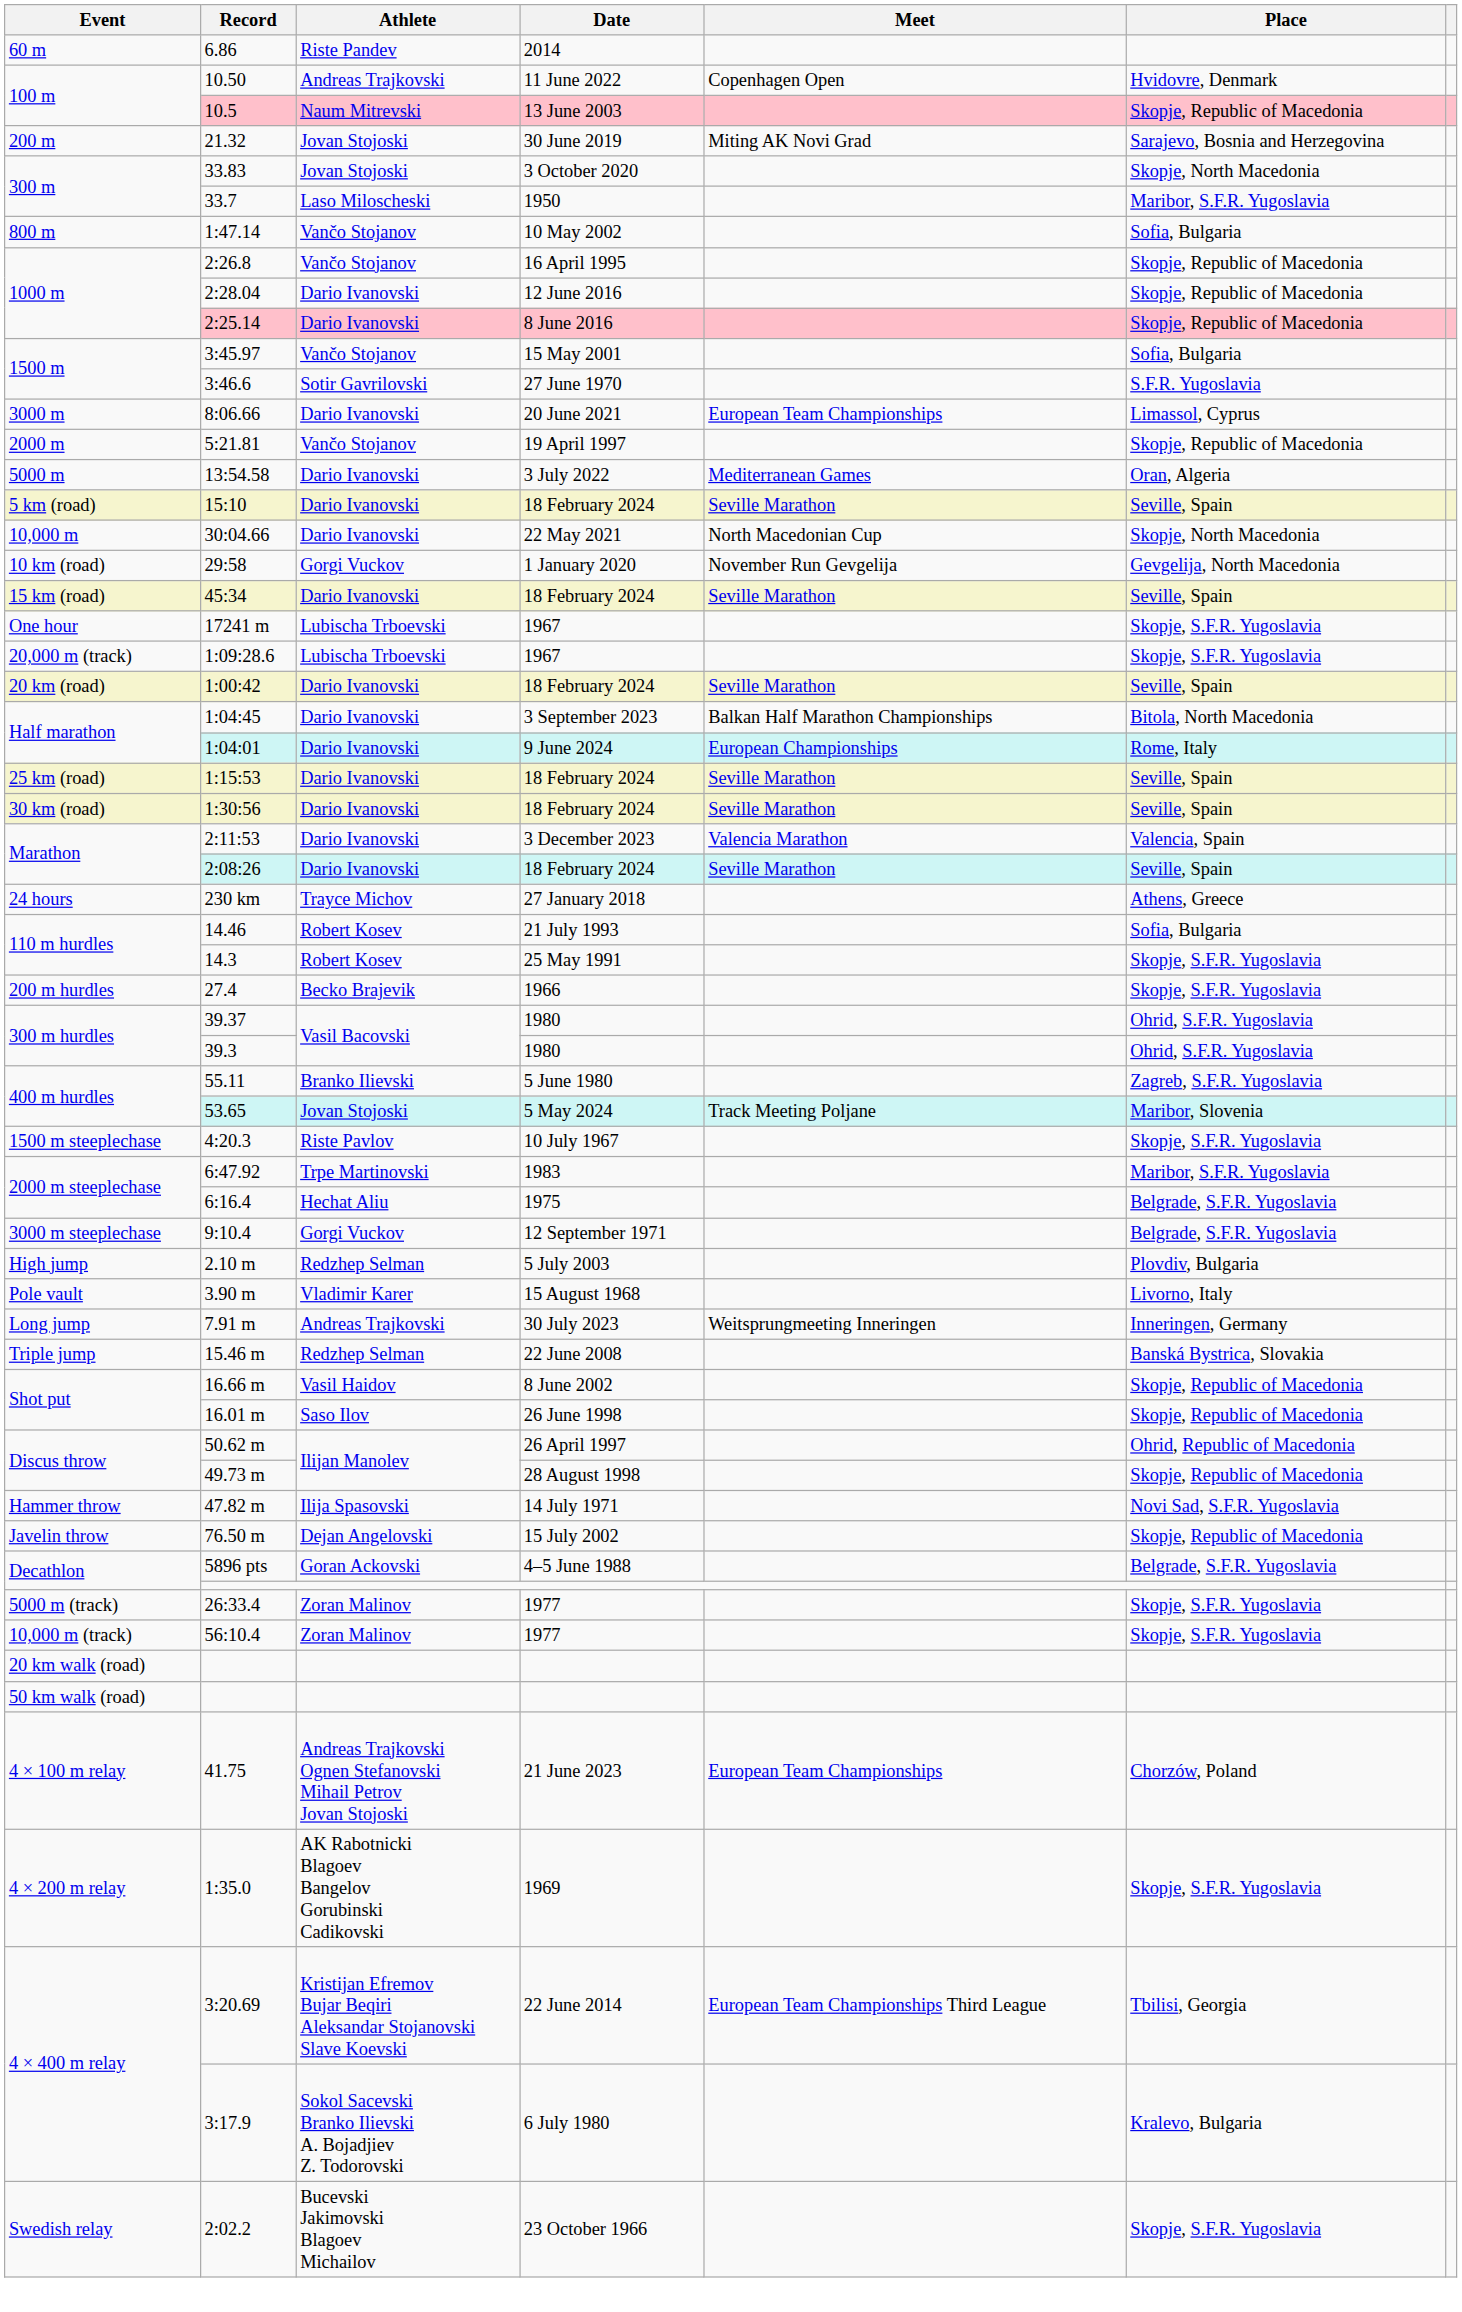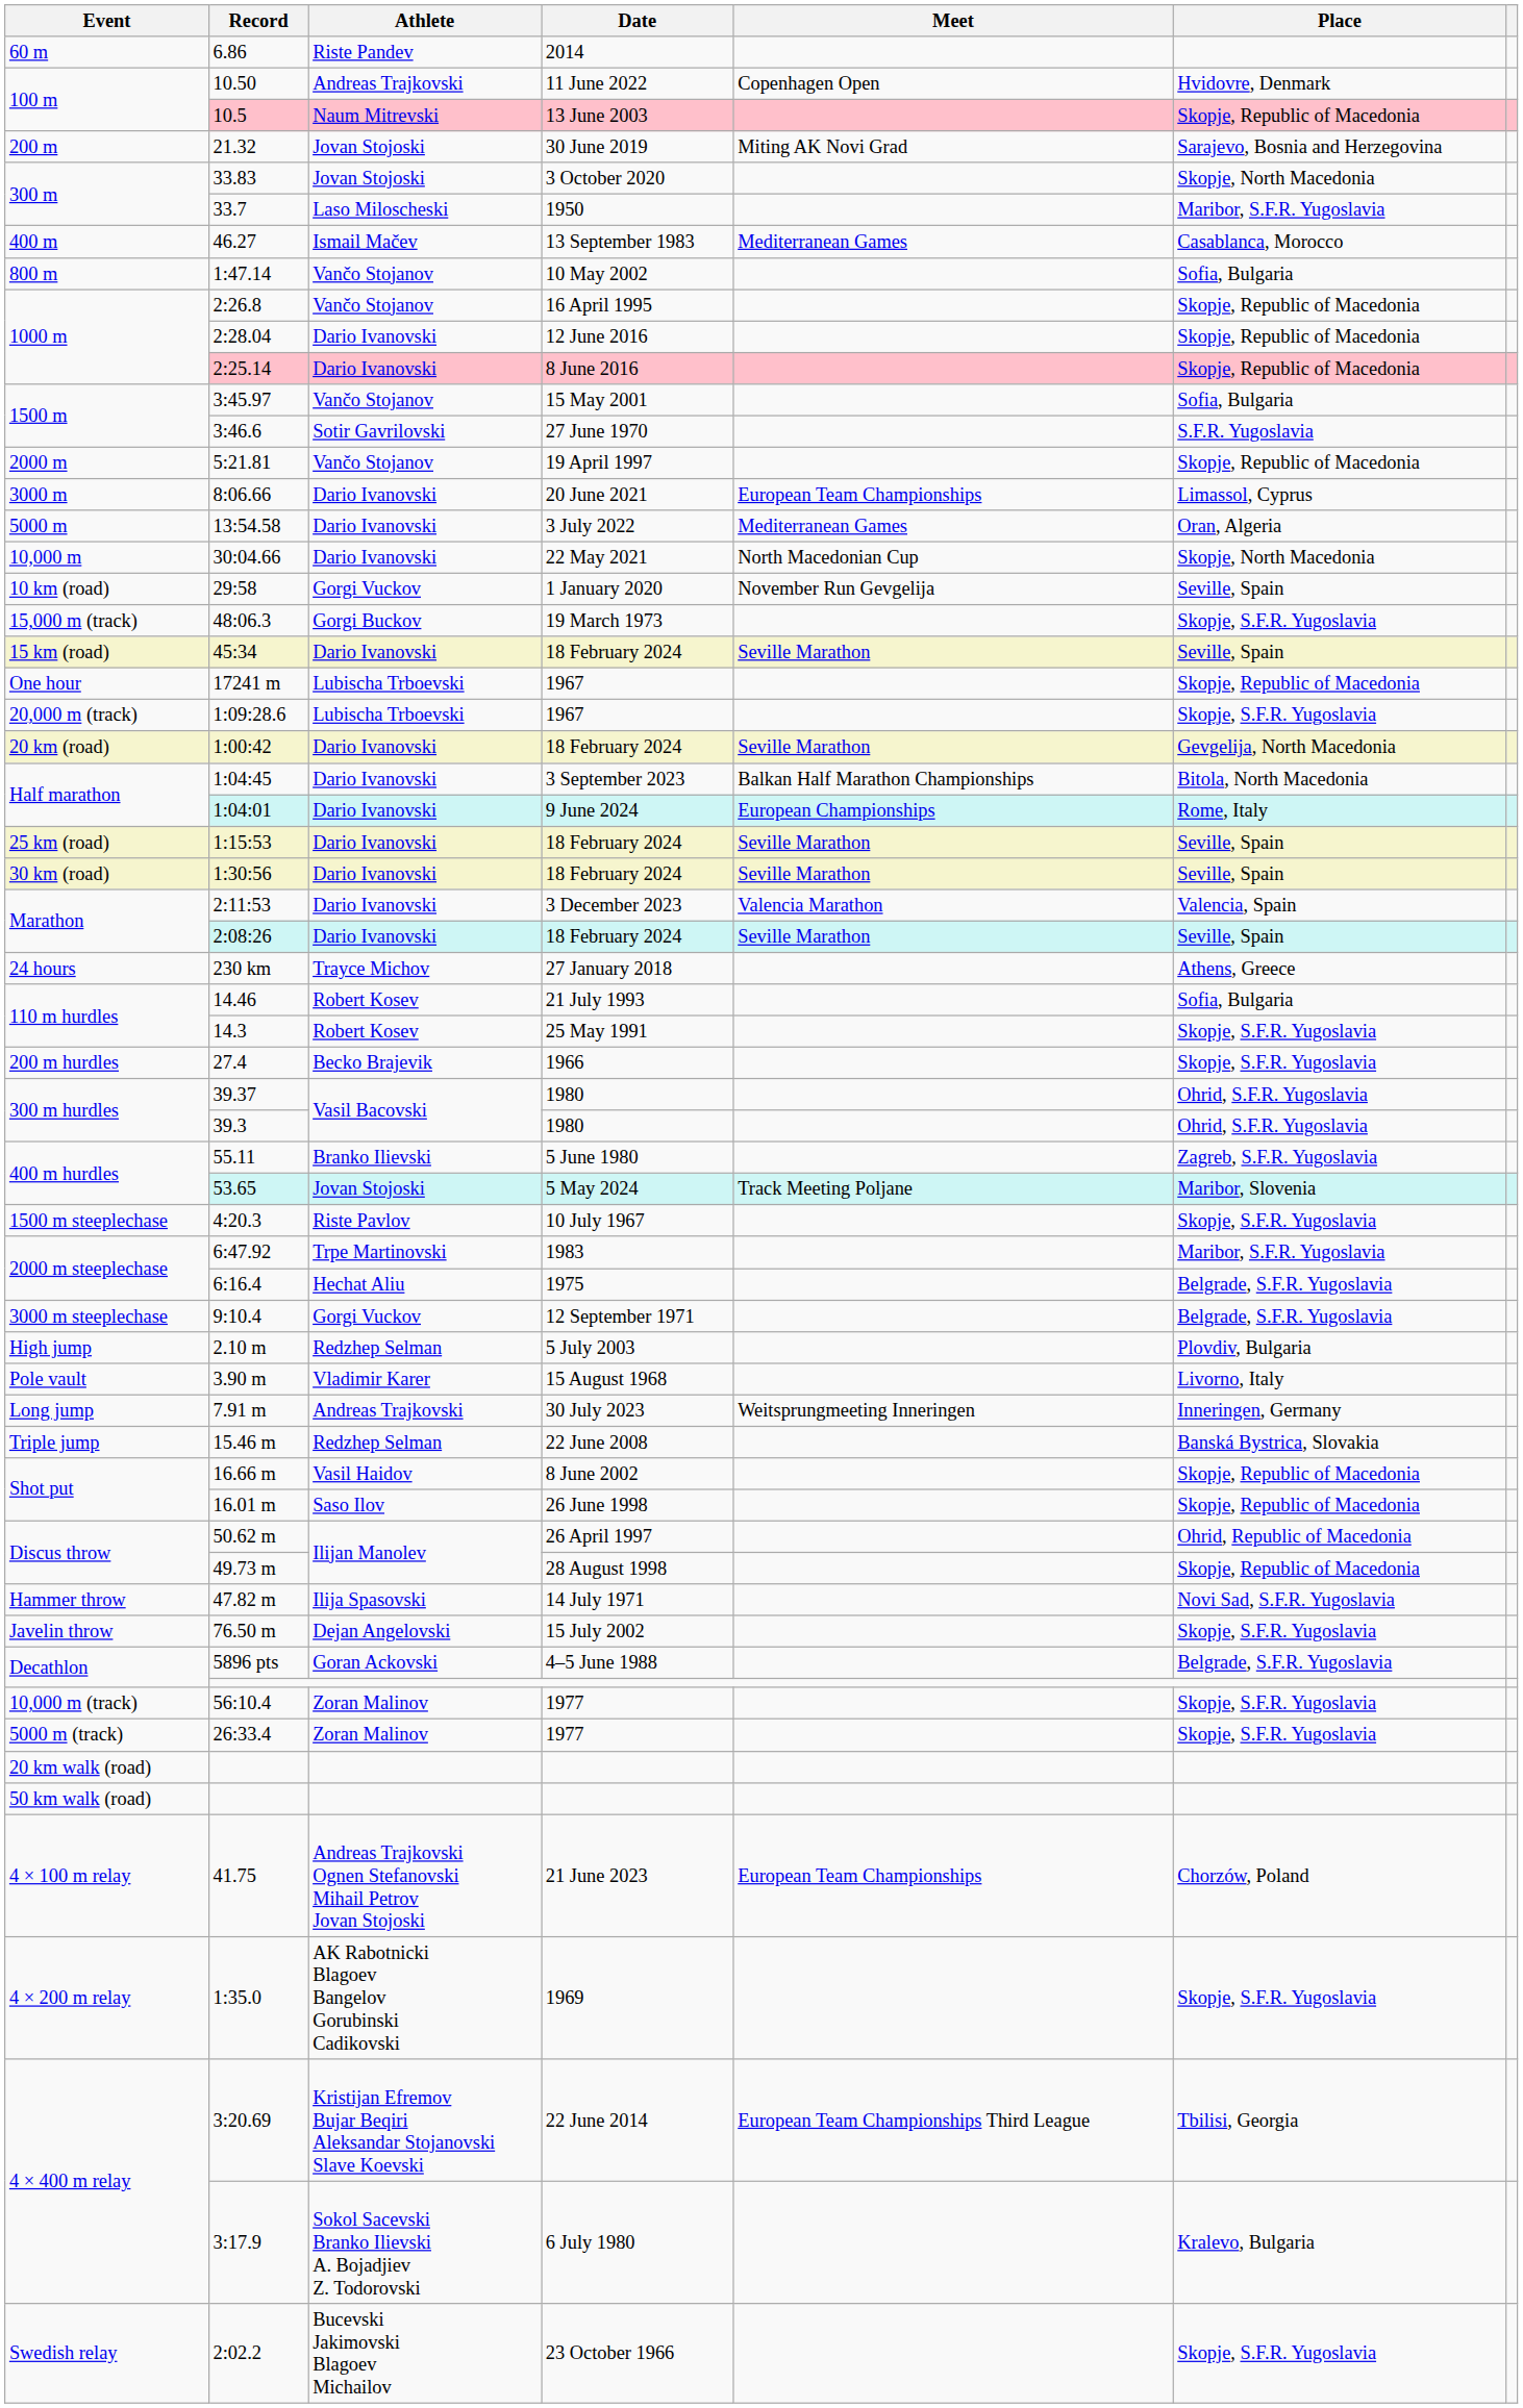+ row: 400 m | 46.27 | Ismail Mačev | 13 September 1983 | Mediterranean Games | Casablanca, Morocco
rows swapped: 5:21.81 <-> 8:06.66
- row: 5 km (road) | 15:10 | Dario Ivanovski | 18 February 2024 | Seville Marathon | Seville, Spain
29:58 | Place: Gevgelija, North Macedonia -> Seville, Spain
+ row: 15,000 m (track) | 48:06.3 | Gorgi Buckov | 19 March 1973 | Skopje, S.F.R. Yugoslavia
17241 m | Place: Skopje, S.F.R. Yugoslavia -> Skopje, Republic of Macedonia
1:00:42 | Place: Seville, Spain -> Gevgelija, North Macedonia
76.50 m | Place: Skopje, Republic of Macedonia -> Skopje, S.F.R. Yugoslavia
rows swapped: 26:33.4 <-> 56:10.4
